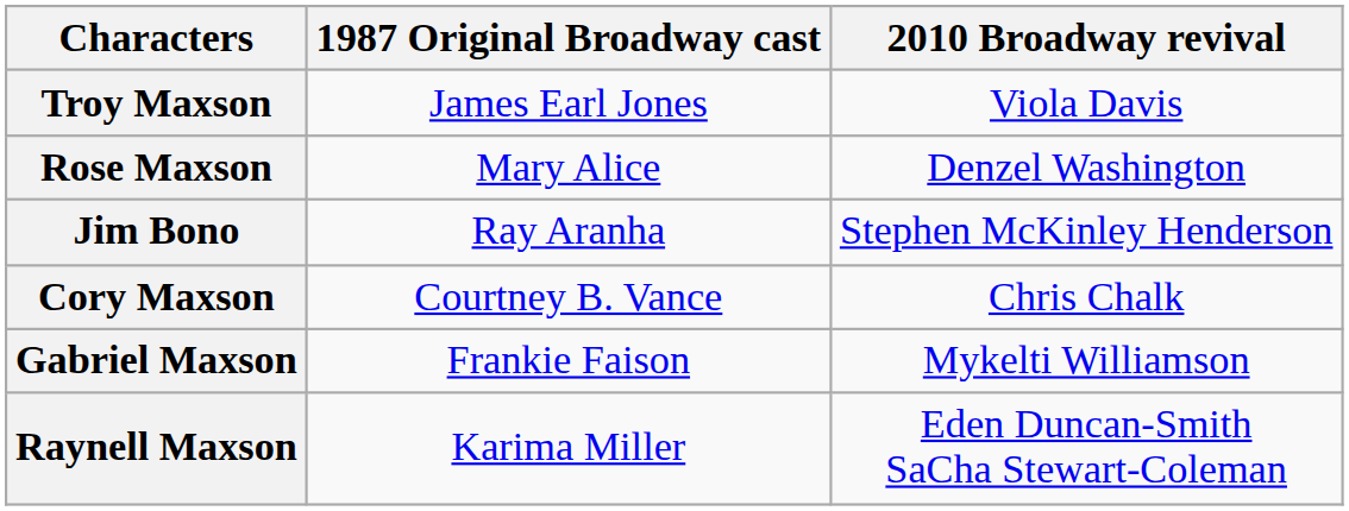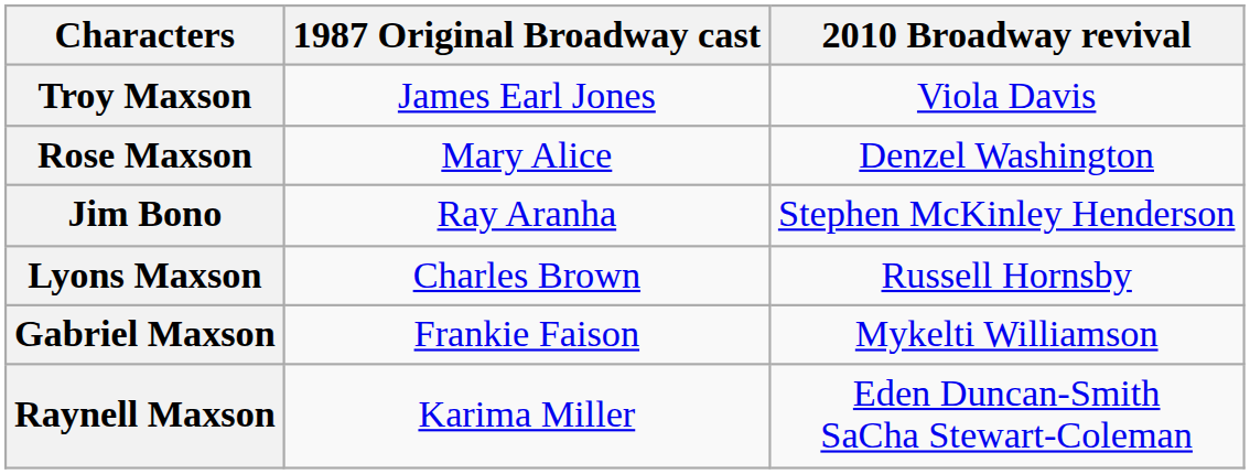- row: Cory Maxson | Courtney B. Vance | Chris Chalk
+ row: Lyons Maxson | Charles Brown | Russell Hornsby
